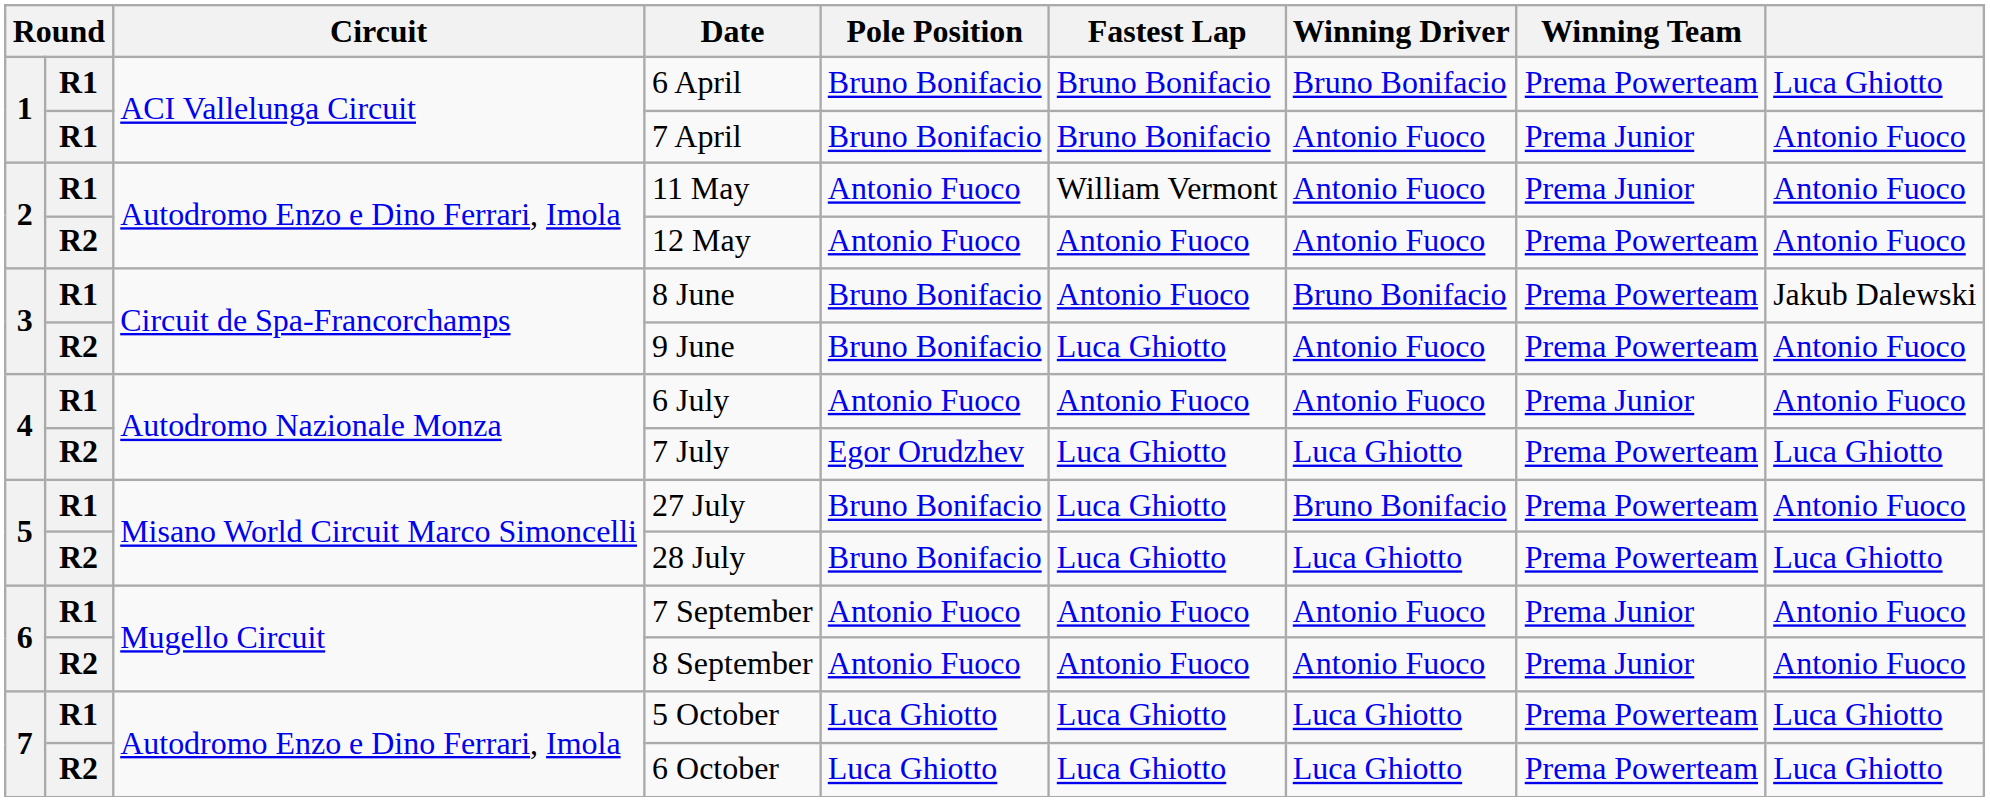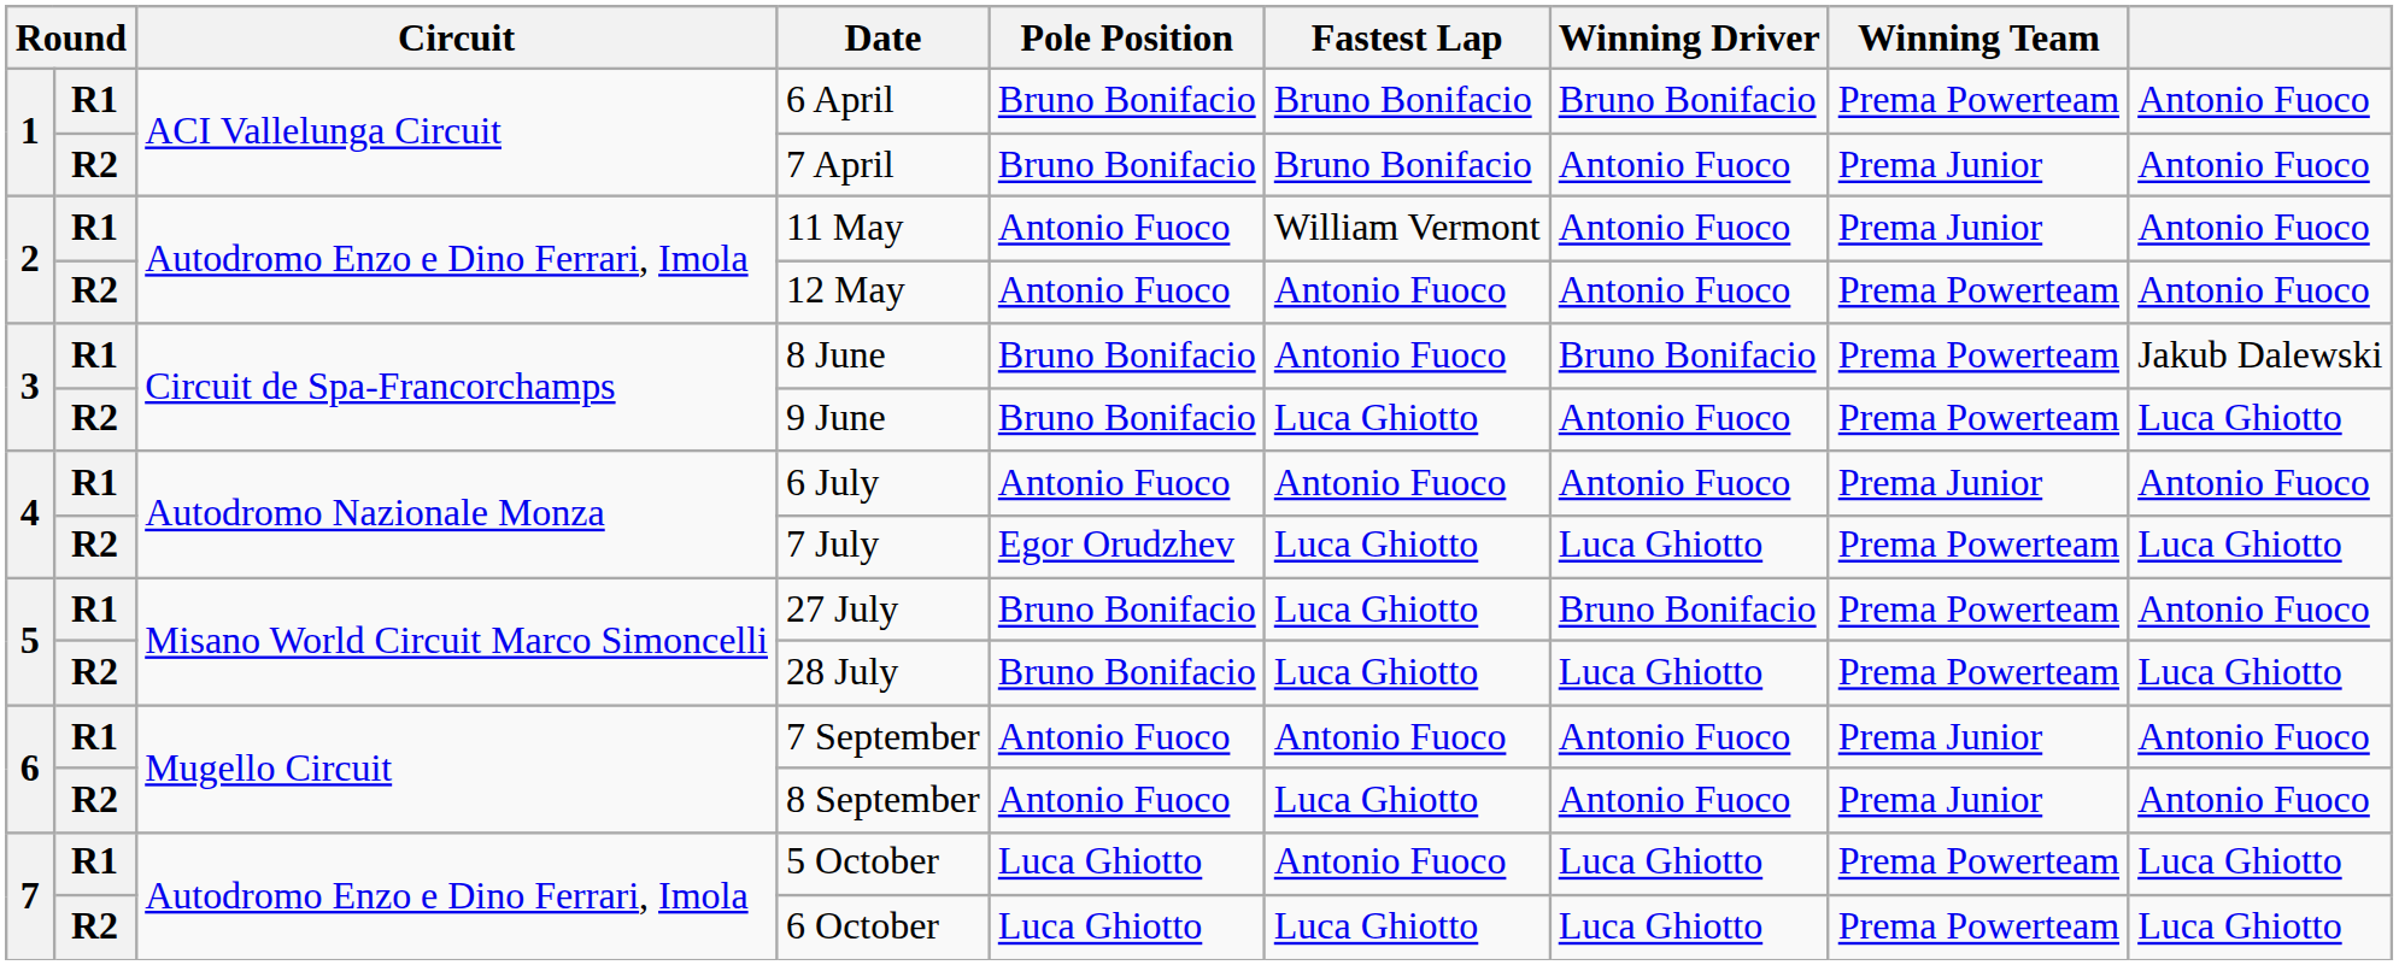6 April | column 9: Luca Ghiotto -> Antonio Fuoco
7 April | column 2: R1 -> R2
9 June | column 9: Antonio Fuoco -> Luca Ghiotto
8 September | Fastest Lap: Antonio Fuoco -> Luca Ghiotto
5 October | Fastest Lap: Luca Ghiotto -> Antonio Fuoco
